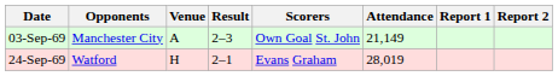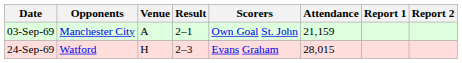03-Sep-69 | Result: 2–3 -> 2–1
03-Sep-69 | Attendance: 21,149 -> 21,159
24-Sep-69 | Result: 2–1 -> 2–3
24-Sep-69 | Attendance: 28,019 -> 28,015
